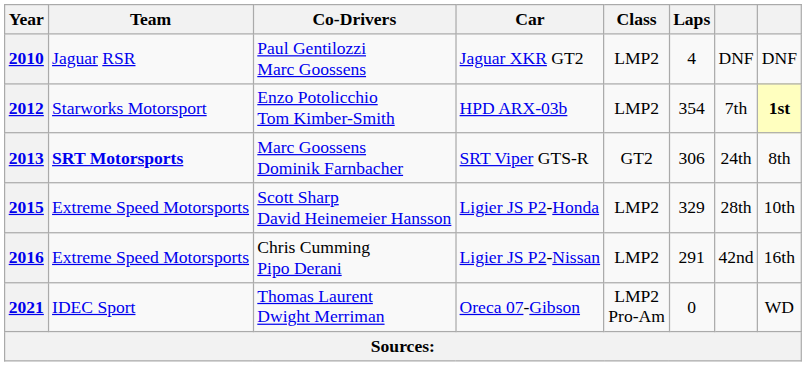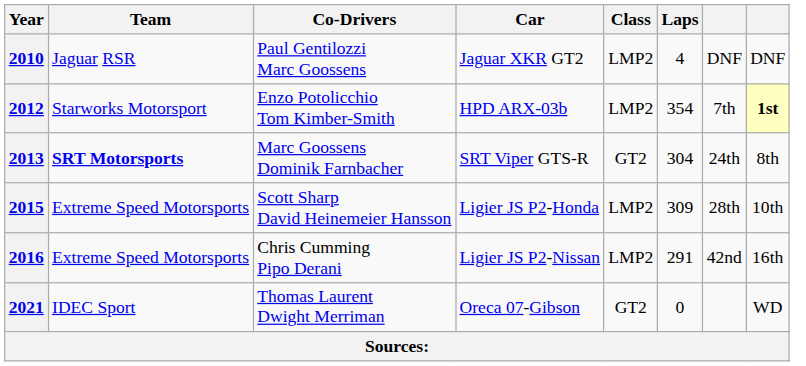2013 | Laps: 306 -> 304
2015 | Laps: 329 -> 309
2021 | Class: LMP2 Pro-Am -> GT2
